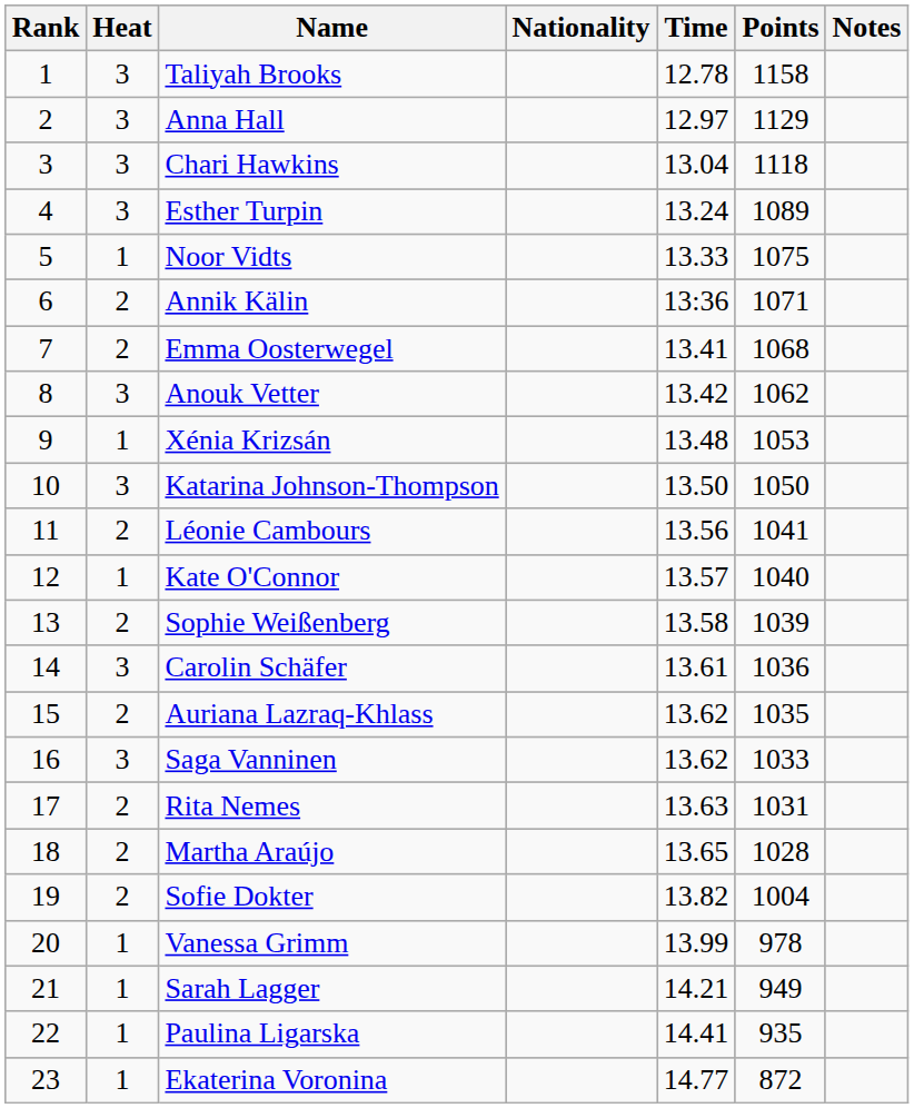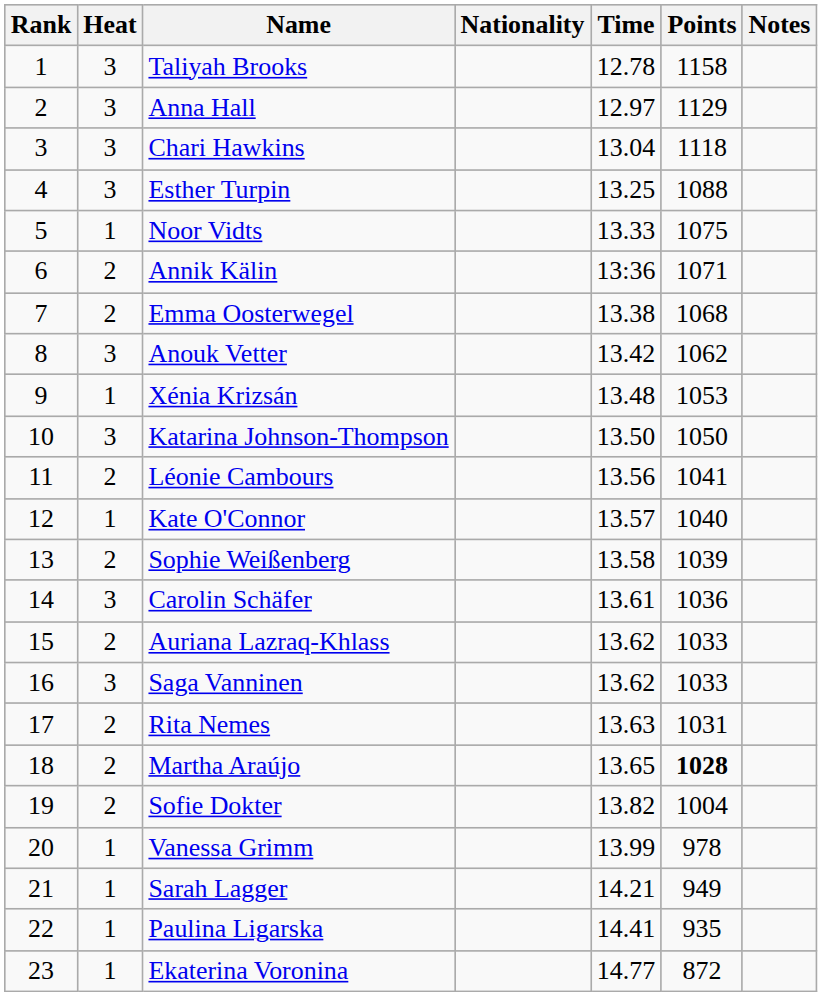Esther Turpin | Time: 13.24 -> 13.25
Esther Turpin | Points: 1089 -> 1088
Emma Oosterwegel | Time: 13.41 -> 13.38
Auriana Lazraq-Khlass | Points: 1035 -> 1033
Martha Araújo | Points: normal -> bold
